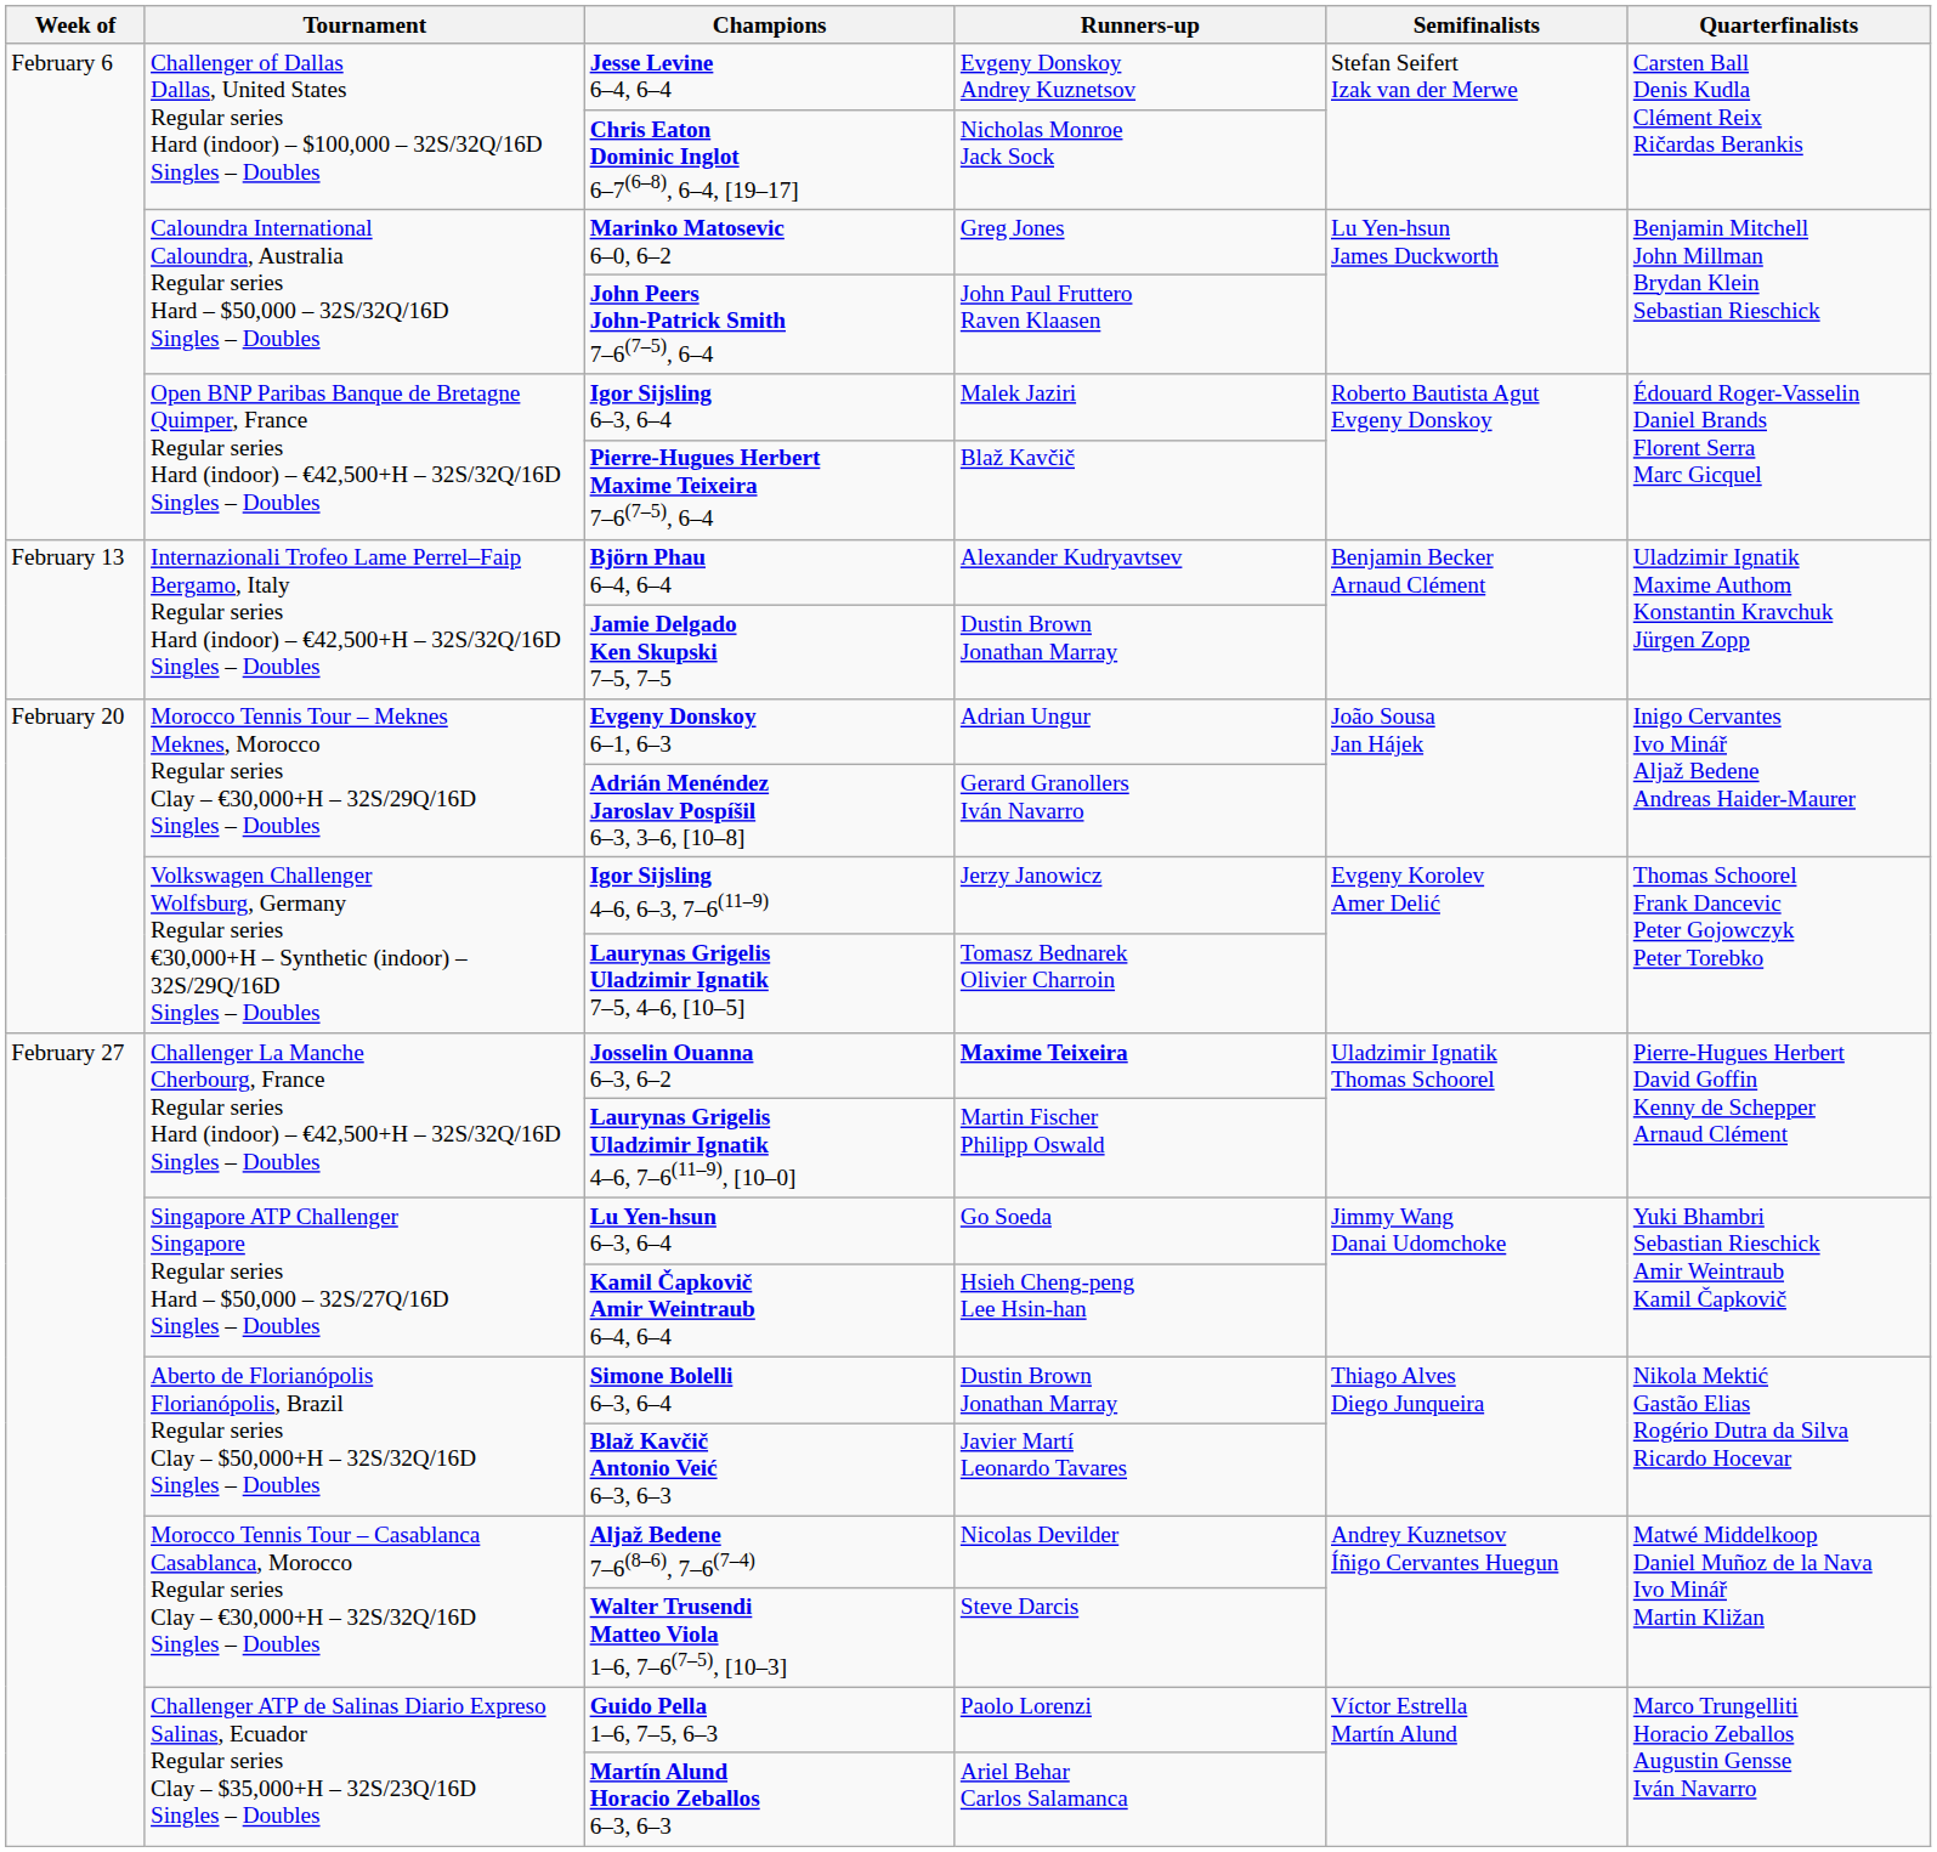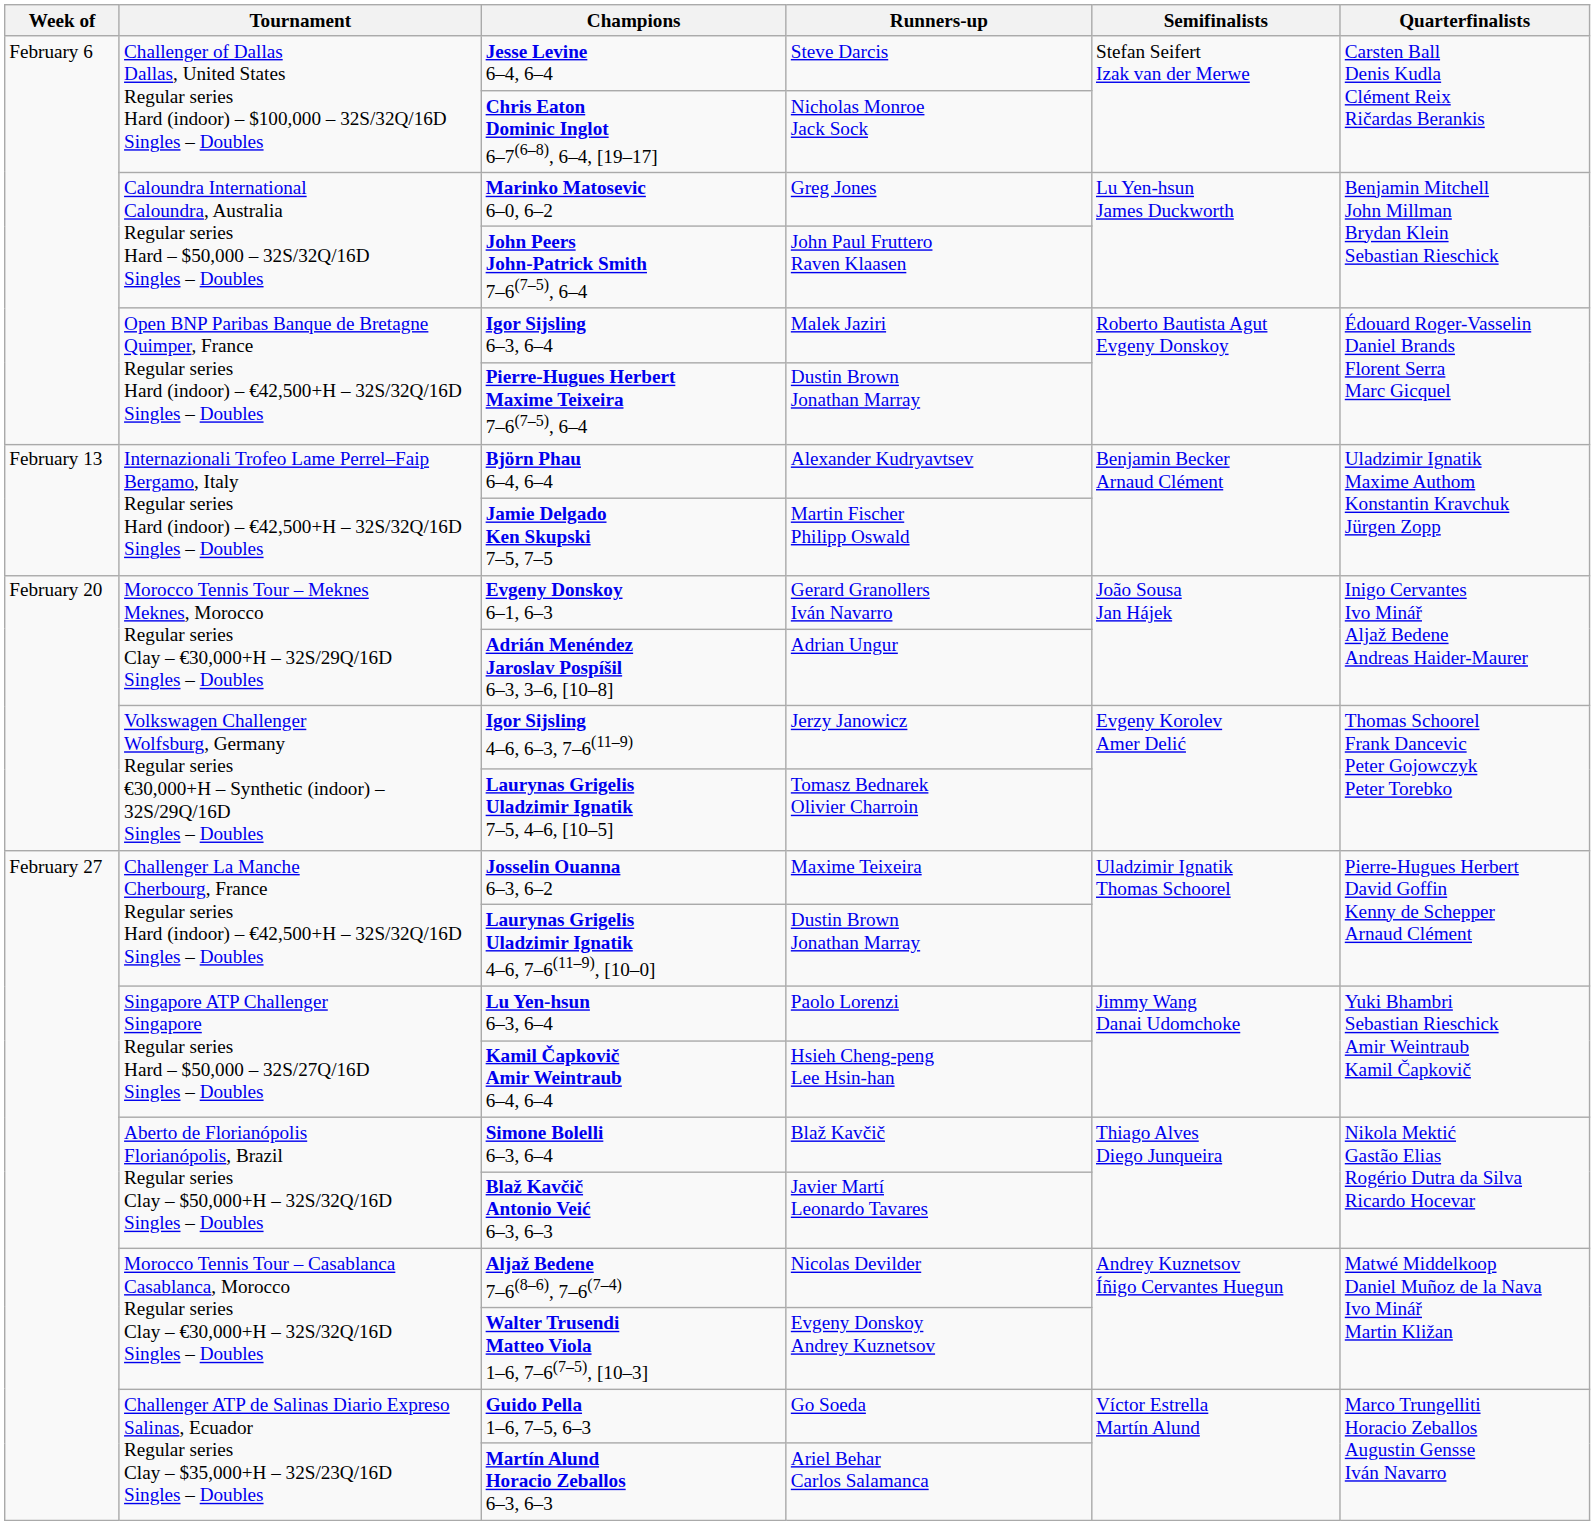Jesse Levine 6–4, 6–4 | Runners-up: Evgeny Donskoy Andrey Kuznetsov -> Steve Darcis
Pierre-Hugues Herbert Maxime Teixeira 7–6(7–5), 6–4 | Runners-up: Blaž Kavčič -> Dustin Brown Jonathan Marray
Jamie Delgado Ken Skupski 7–5, 7–5 | Runners-up: Dustin Brown Jonathan Marray -> Martin Fischer Philipp Oswald
Evgeny Donskoy 6–1, 6–3 | Runners-up: Adrian Ungur -> Gerard Granollers Iván Navarro
Adrián Menéndez Jaroslav Pospíšil 6–3, 3–6, [10–8] | Runners-up: Gerard Granollers Iván Navarro -> Adrian Ungur
Josselin Ouanna 6–3, 6–2 | Runners-up: bold -> normal
Laurynas Grigelis Uladzimir Ignatik 4–6, 7–6(11–9), [10–0] | Runners-up: Martin Fischer Philipp Oswald -> Dustin Brown Jonathan Marray
Lu Yen-hsun 6–3, 6–4 | Runners-up: Go Soeda -> Paolo Lorenzi
Simone Bolelli 6–3, 6–4 | Runners-up: Dustin Brown Jonathan Marray -> Blaž Kavčič
Walter Trusendi Matteo Viola 1–6, 7–6(7–5), [10–3] | Runners-up: Steve Darcis -> Evgeny Donskoy Andrey Kuznetsov
Guido Pella 1–6, 7–5, 6–3 | Runners-up: Paolo Lorenzi -> Go Soeda
